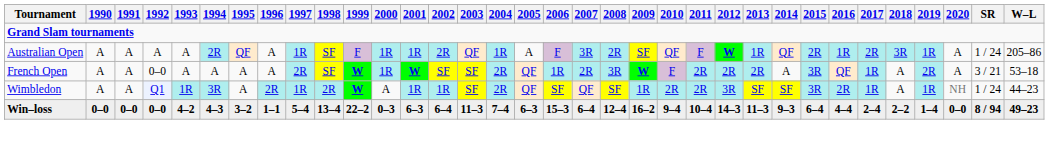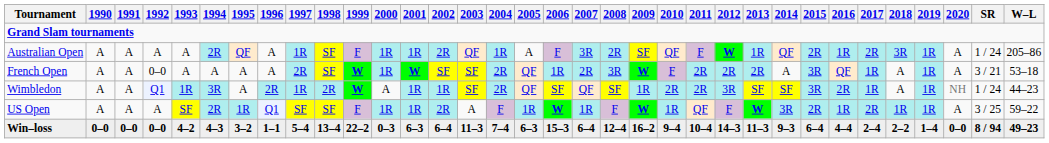French Open | 2019: 2R -> 1R
+ row: US Open | A | A | A | SF | 2R | 1R | Q1 | SF | SF | F | 1R | 1R | 2R | A | F | 1R | W | 1R | F | W | 1R | QF | F | W | 3R | 2R | 1R | 2R | 1R | 1R | A | 3 / 25 | 59–22
